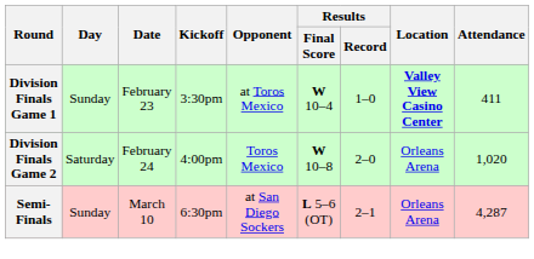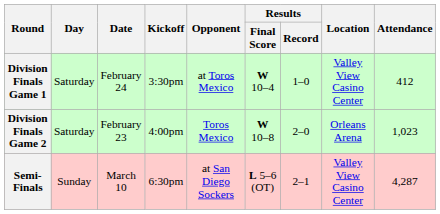Division Finals Game 1 | Day: Sunday -> Saturday
Division Finals Game 1 | Date: February 23 -> February 24
Division Finals Game 1 | Location: bold -> normal
Division Finals Game 1 | Attendance: 411 -> 412
Division Finals Game 2 | Date: February 24 -> February 23
Division Finals Game 2 | Attendance: 1,020 -> 1,023
Semi-Finals | Location: Orleans Arena -> Valley View Casino Center
